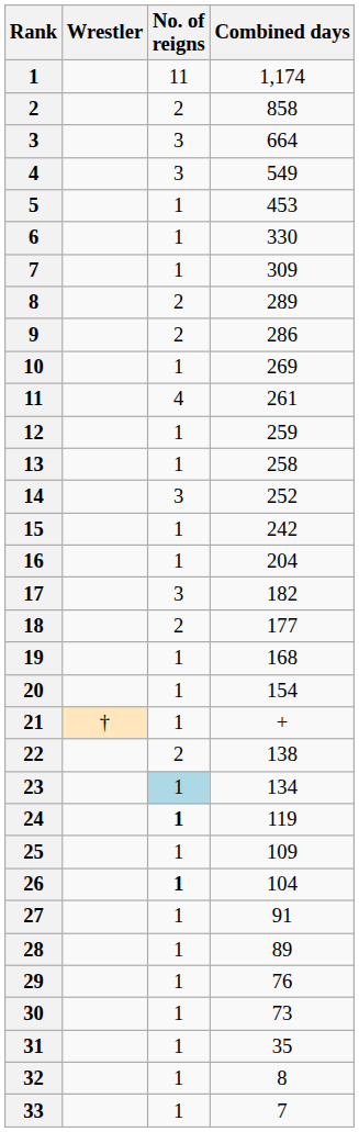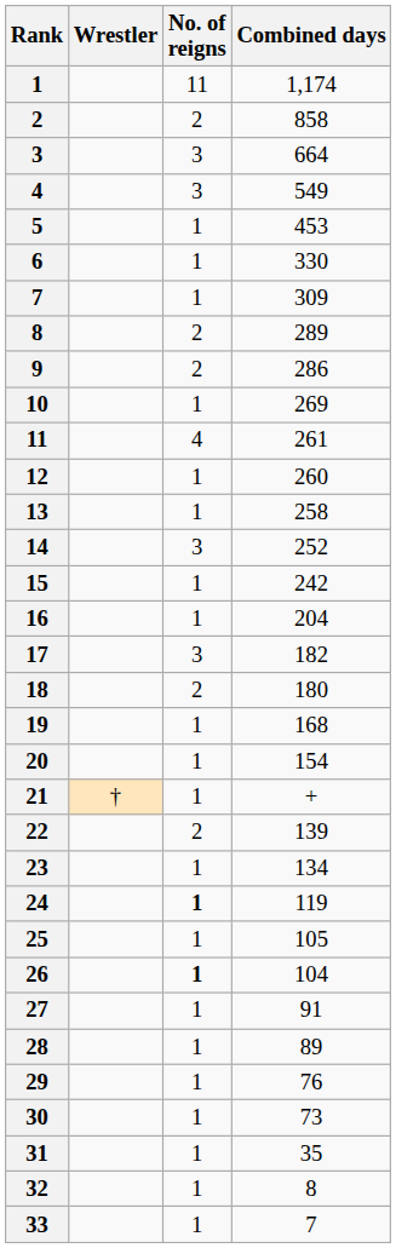12 | Combined days: 259 -> 260
18 | Combined days: 177 -> 180
22 | Combined days: 138 -> 139
23 | No. of reigns: lightblue background -> no background
25 | Combined days: 109 -> 105
